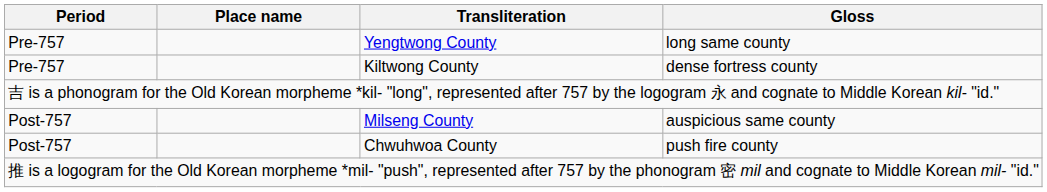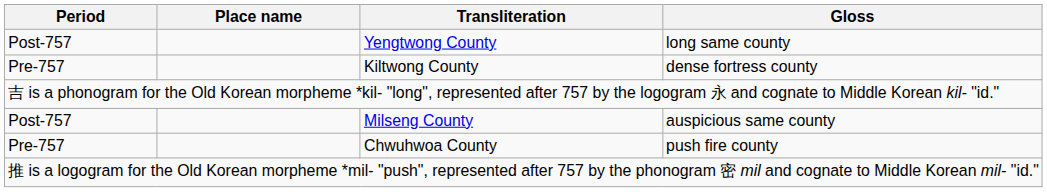Yengtwong County | Period: Pre-757 -> Post-757
Chwuhwoa County | Period: Post-757 -> Pre-757
